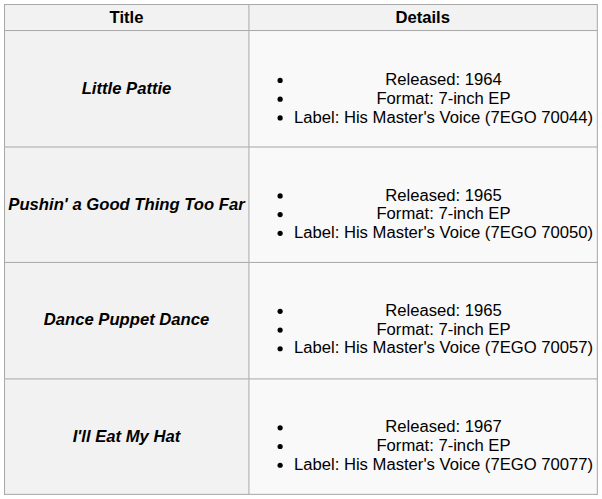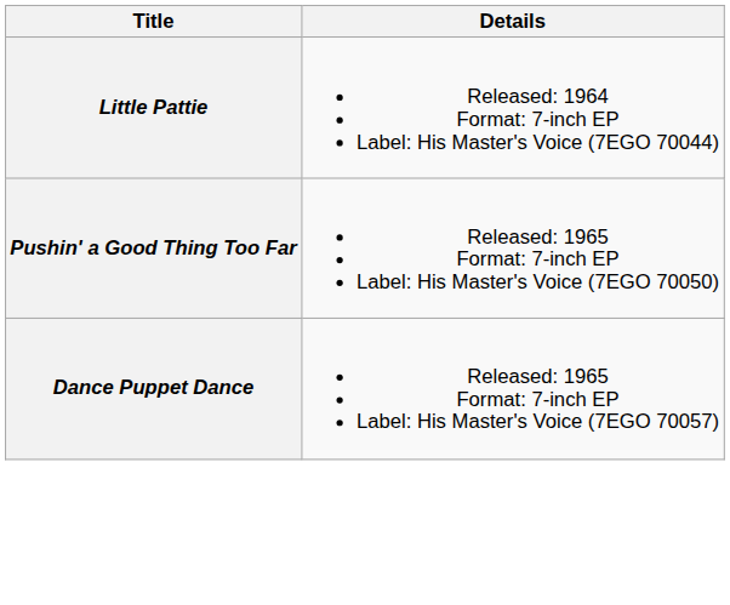- row: I'll Eat My Hat | Released: 1967 Format: 7-inch EP Label: His Master's Voice (7EGO 70077)
